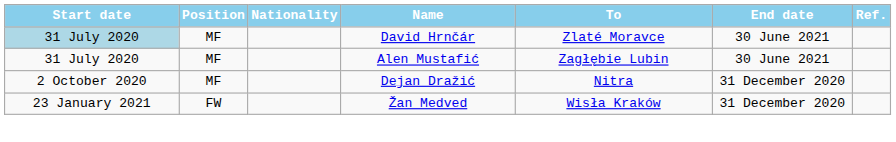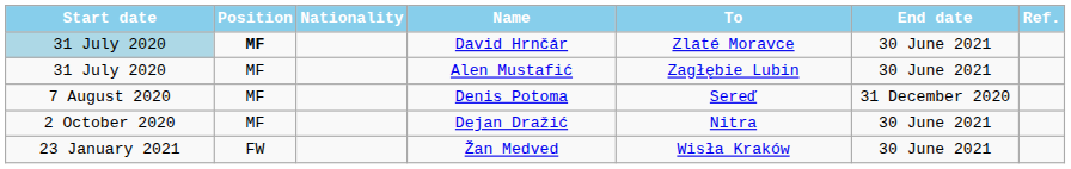David Hrnčár | Position: normal -> bold
+ row: 7 August 2020 | MF | Denis Potoma | Sereď | 31 December 2020
Dejan Dražić | End date: 31 December 2020 -> 30 June 2021
Žan Medved | End date: 31 December 2020 -> 30 June 2021
